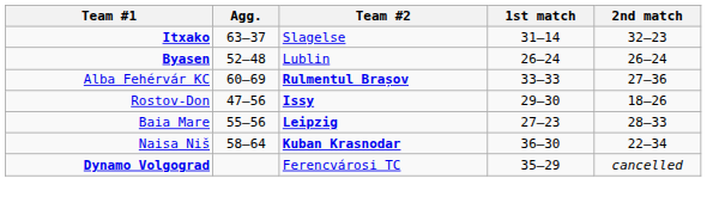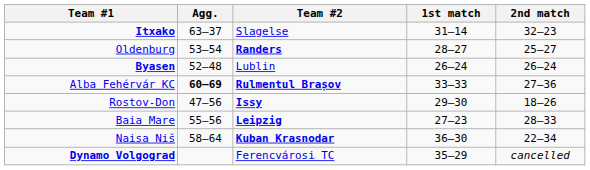+ row: Oldenburg | 53–54 | Randers | 28–27 | 25–27
Alba Fehérvár KC | Agg.: normal -> bold
